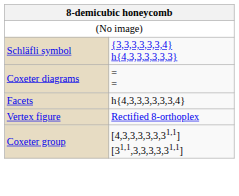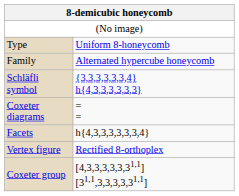+ row: Type | Uniform 8-honeycomb
+ row: Family | Alternated hypercube honeycomb
